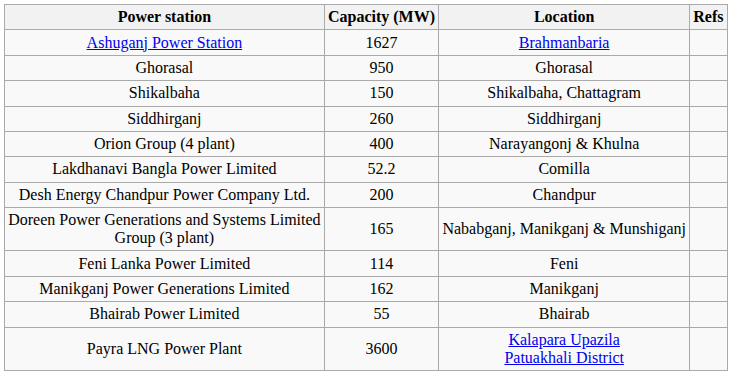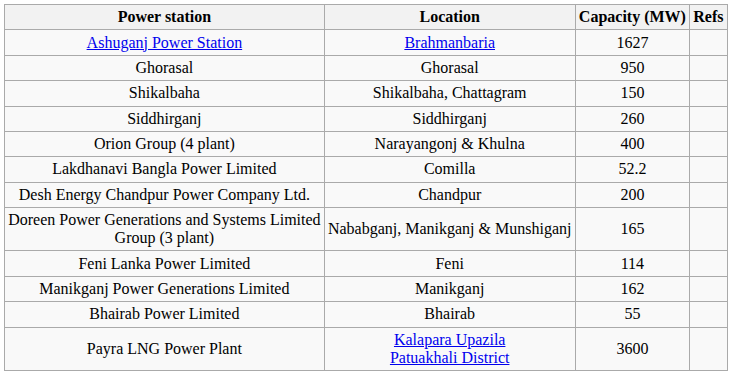columns swapped: Location <-> Capacity (MW)
